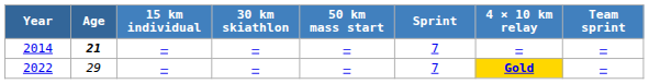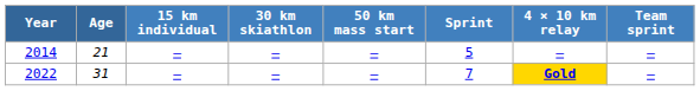2014 | Age: bold -> normal
2014 | Sprint: 7 -> 5
2022 | Age: 29 -> 31
